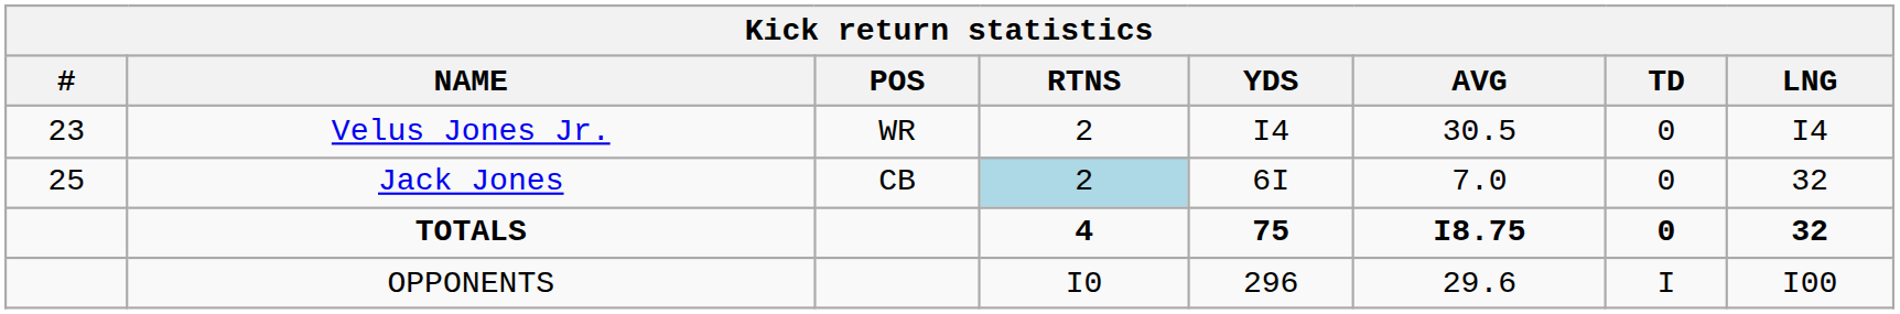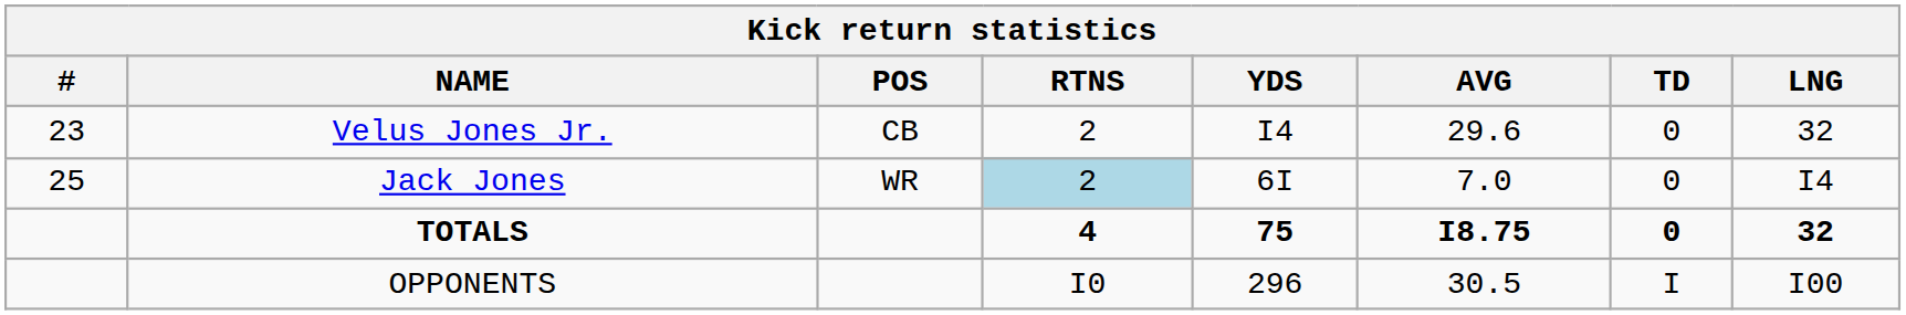Velus Jones Jr. | POS: WR -> CB
Velus Jones Jr. | AVG: 30.5 -> 29.6
Velus Jones Jr. | LNG: I4 -> 32
Jack Jones | POS: CB -> WR
Jack Jones | LNG: 32 -> I4
OPPONENTS | AVG: 29.6 -> 30.5
